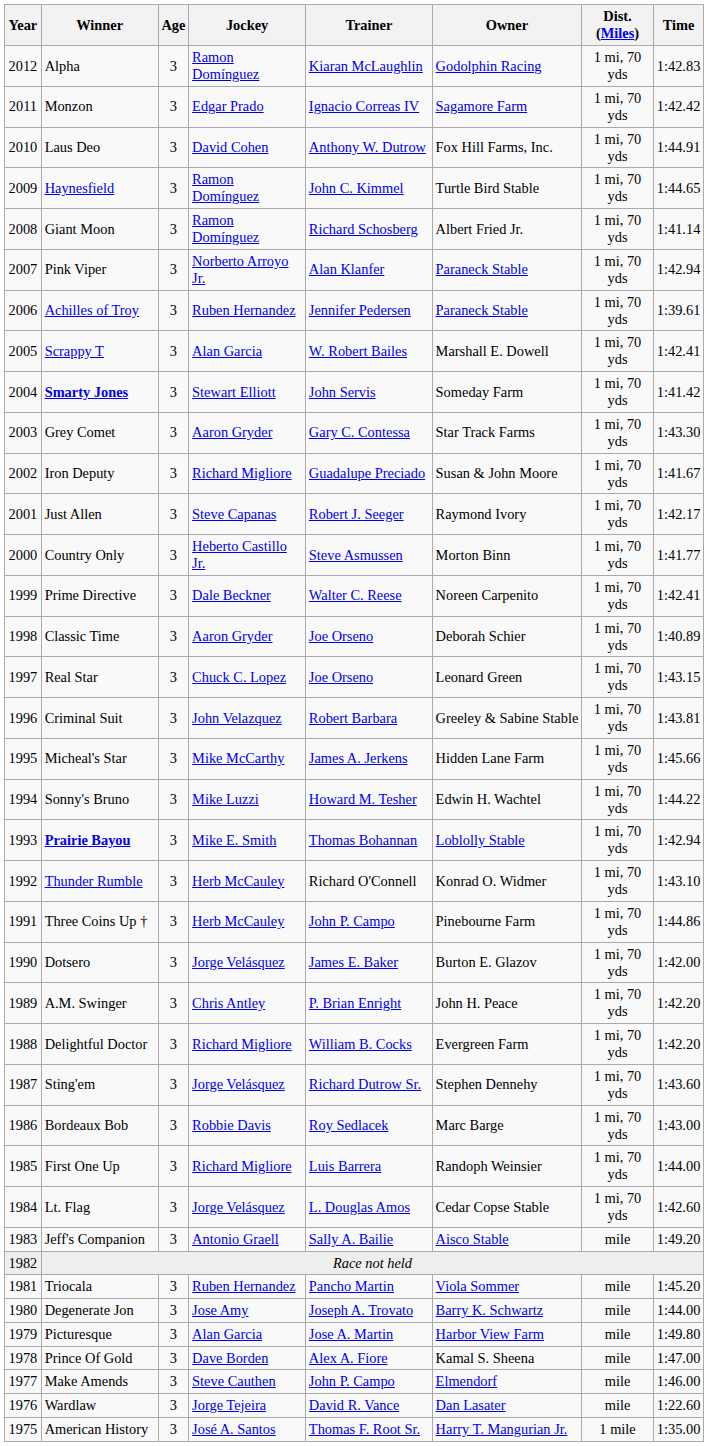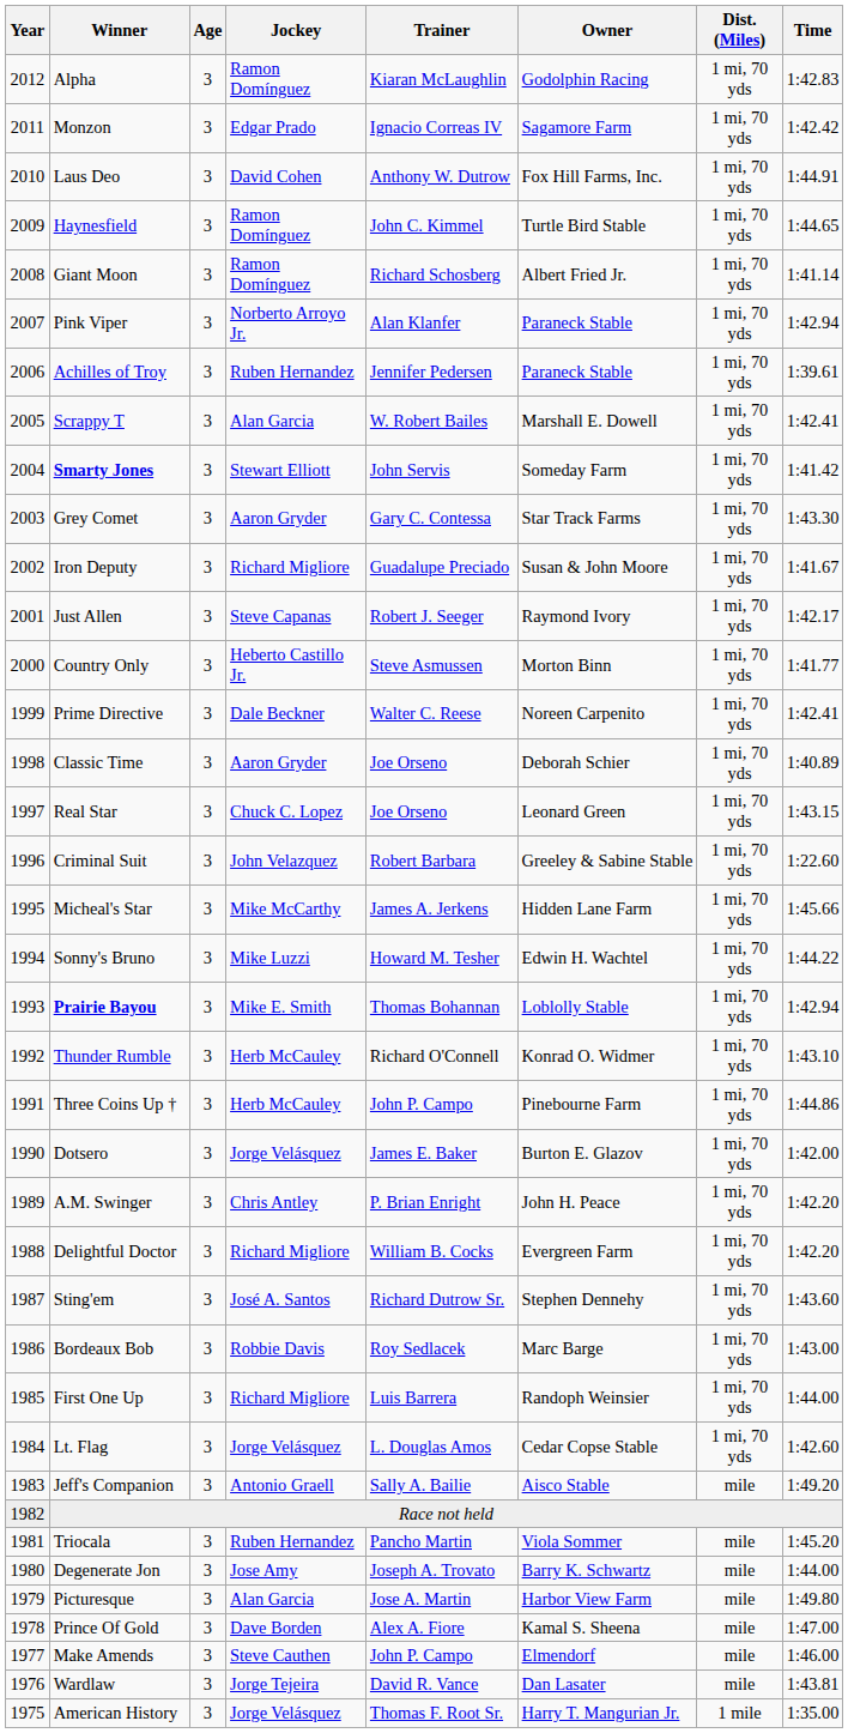Criminal Suit | Time: 1:43.81 -> 1:22.60
Sting'em | Jockey: Jorge Velásquez -> José A. Santos
Wardlaw | Time: 1:22.60 -> 1:43.81
American History | Jockey: José A. Santos -> Jorge Velásquez
